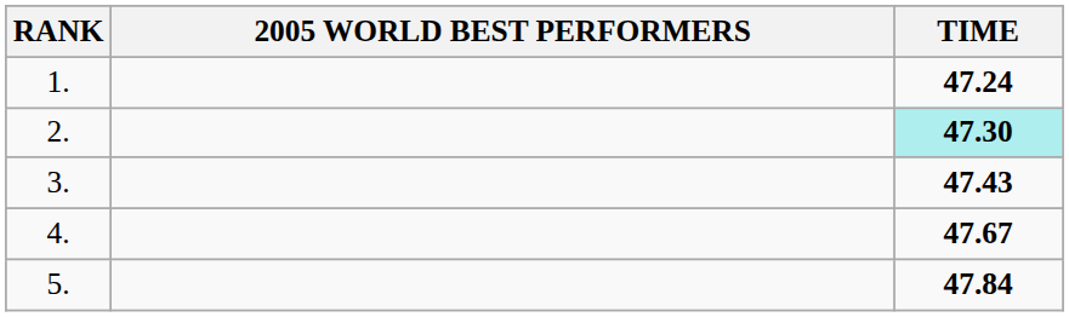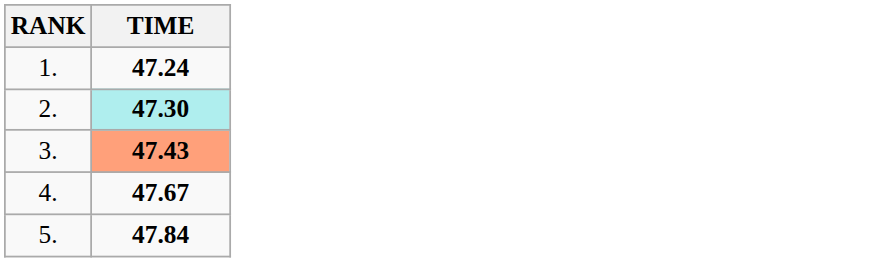- column: 2005 WORLD BEST PERFORMERS
3. | TIME: no background -> lightsalmon background
